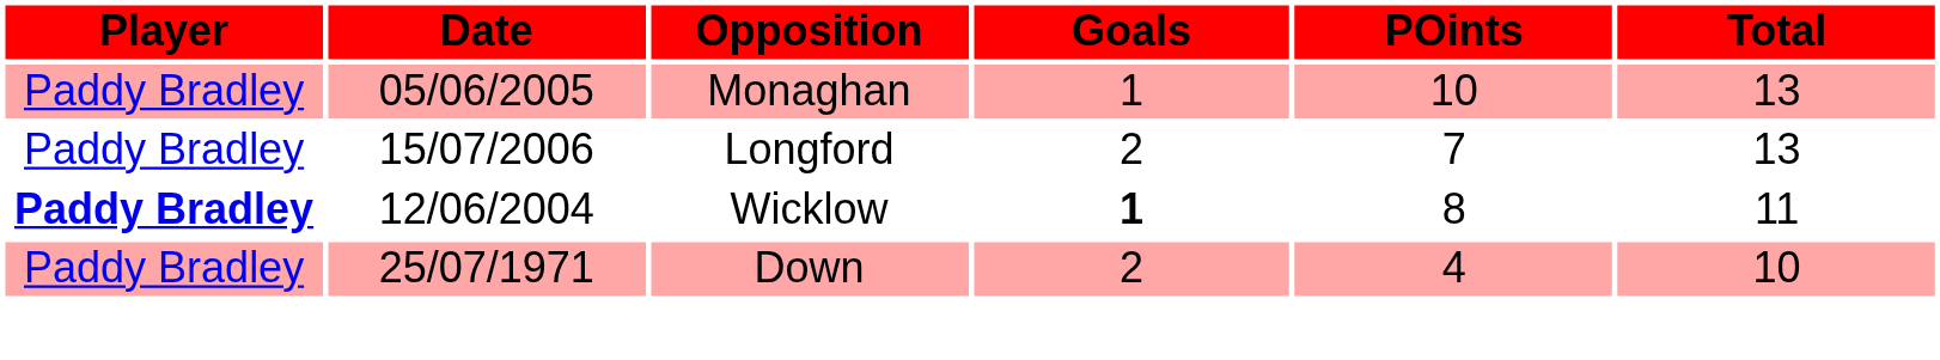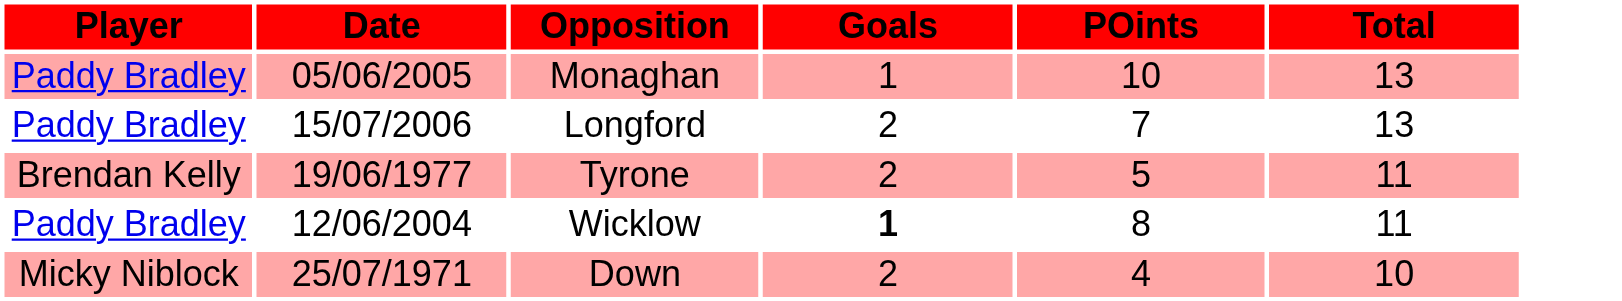+ row: Brendan Kelly | 19/06/1977 | Tyrone | 2 | 5 | 11
Wicklow | Player: bold -> normal
Down | Player: Paddy Bradley -> Micky Niblock
